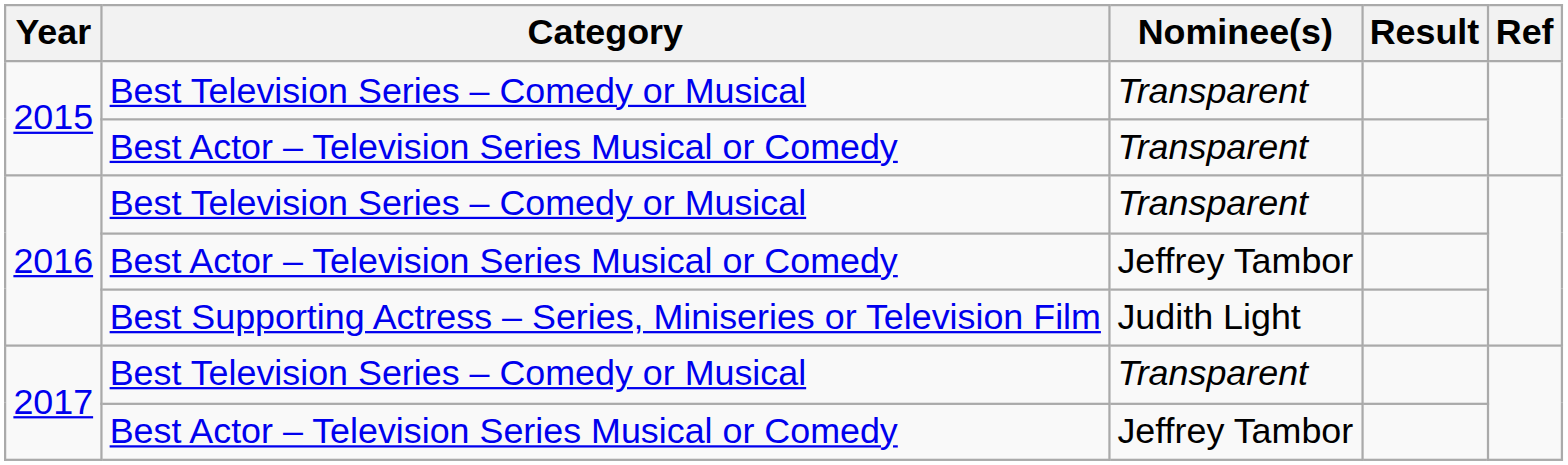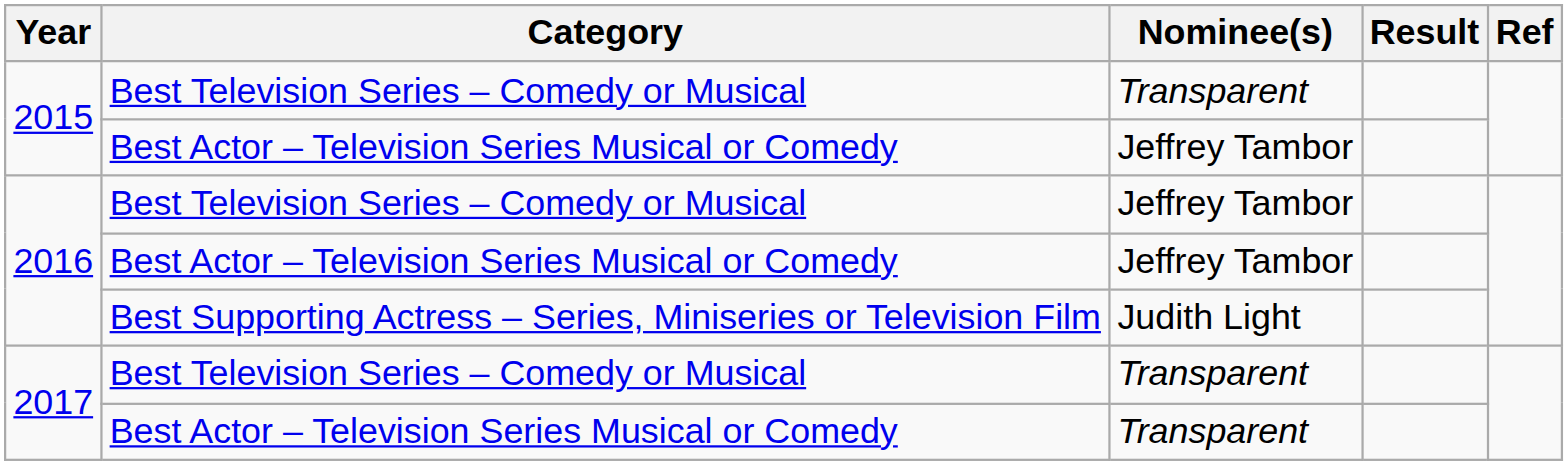2015 / Best Actor – Television Series Musical or Comedy | Nominee(s): Transparent -> Jeffrey Tambor
2016 / Best Television Series – Comedy or Musical | Nominee(s): Transparent -> Jeffrey Tambor
2017 / Best Actor – Television Series Musical or Comedy | Nominee(s): Jeffrey Tambor -> Transparent
